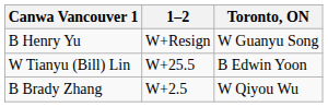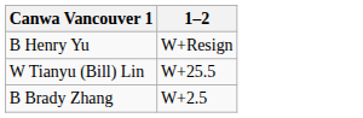- column: Toronto, ON | W Guanyu Song | B Edwin Yoon | W Qiyou Wu
